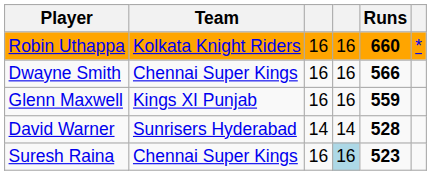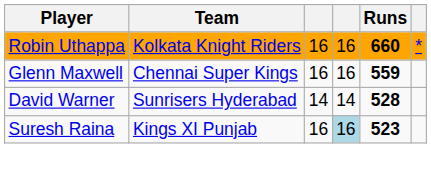- row: Dwayne Smith | Chennai Super Kings | 16 | 16 | 566
Glenn Maxwell | Team: Kings XI Punjab -> Chennai Super Kings
Suresh Raina | Team: Chennai Super Kings -> Kings XI Punjab
